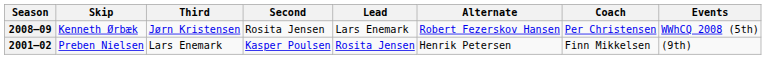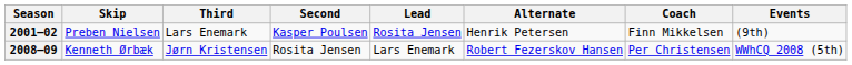rows swapped: 2001–02 <-> 2008–09
